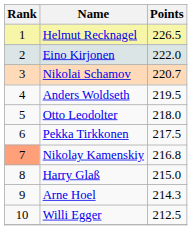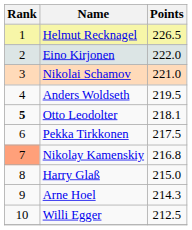Nikolai Schamov | Points: 220.7 -> 221.0
Otto Leodolter | Rank: normal -> bold
Otto Leodolter | Points: 218.0 -> 218.1
